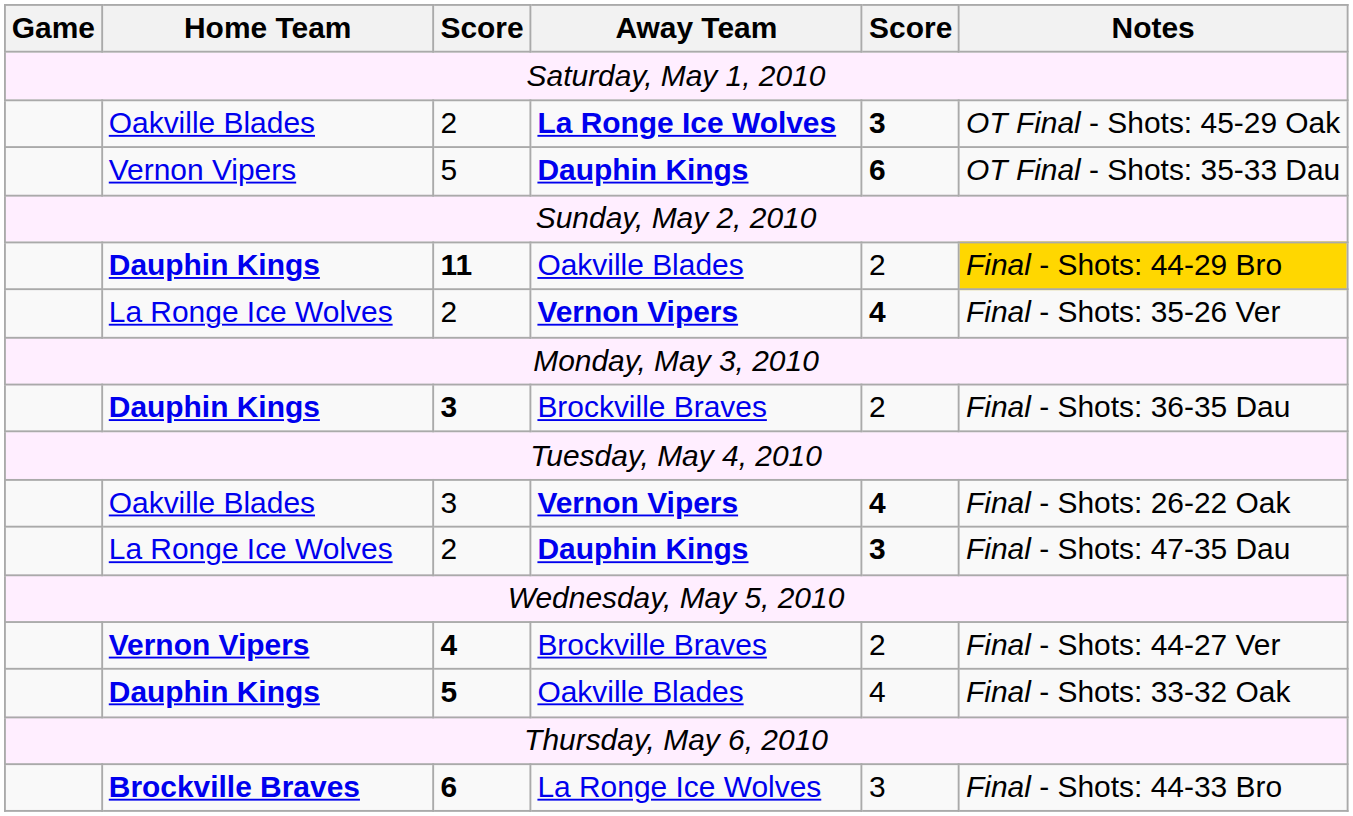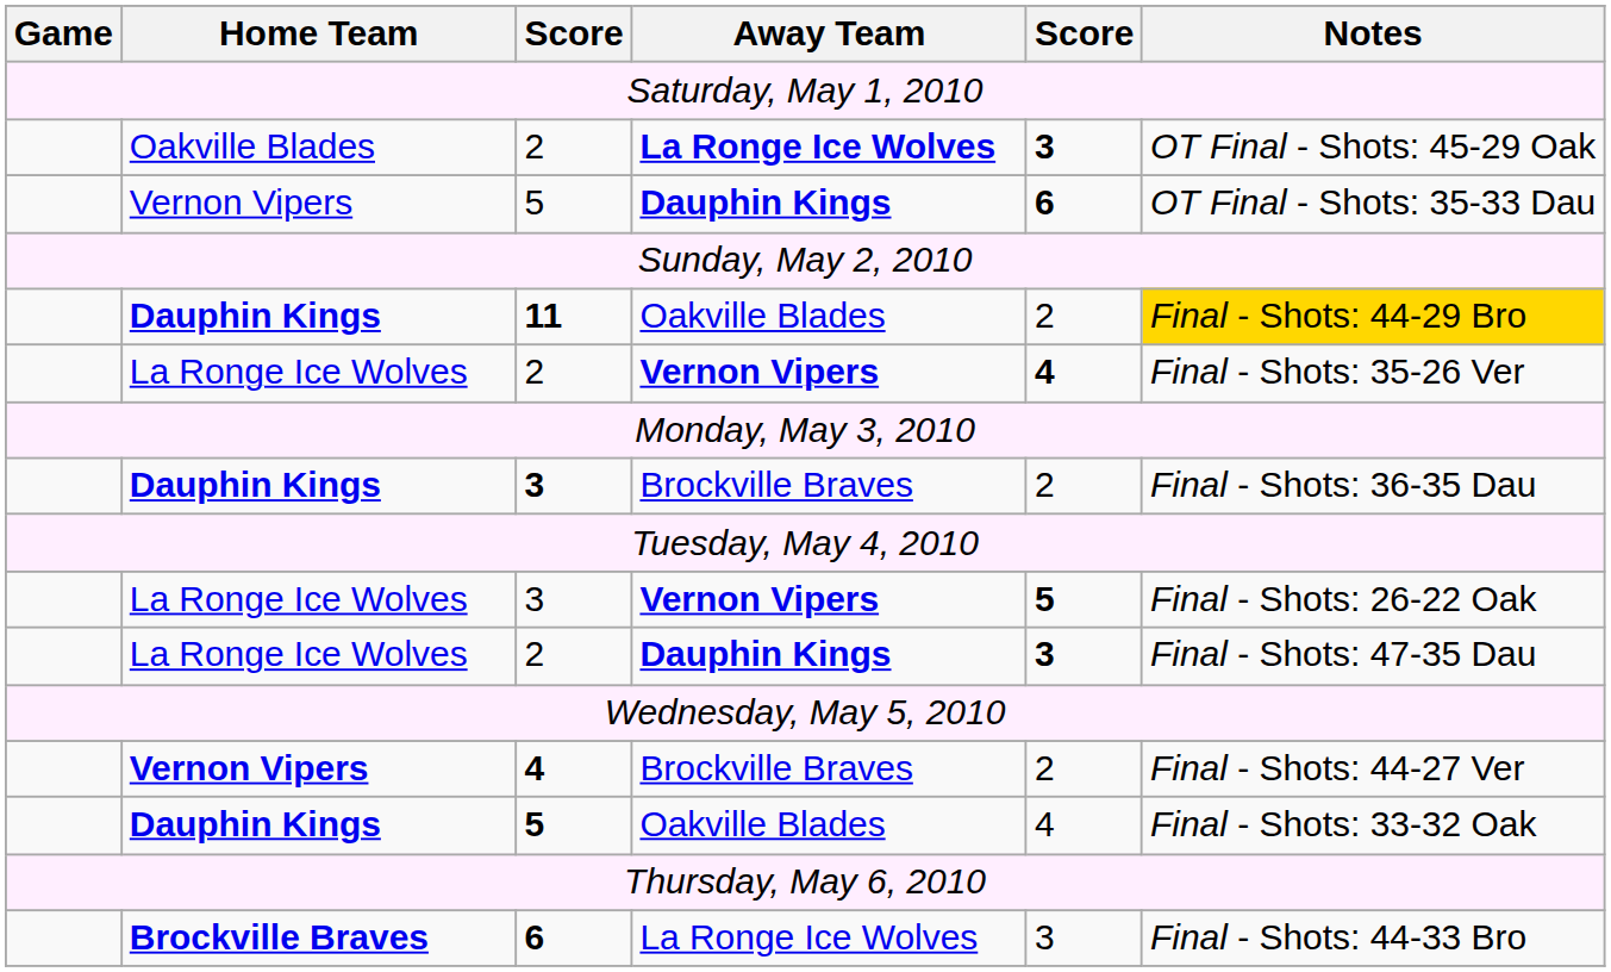3 / Vernon Vipers | Home Team: Oakville Blades -> La Ronge Ice Wolves
3 / Vernon Vipers | column 5: 4 -> 5
